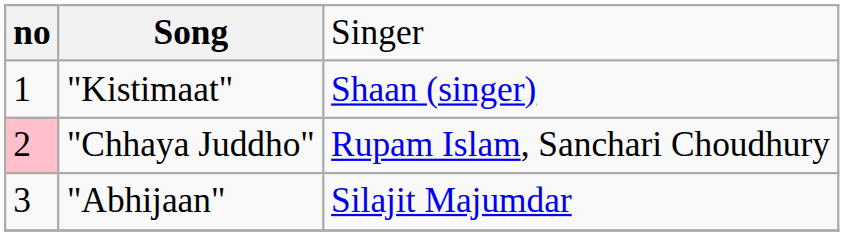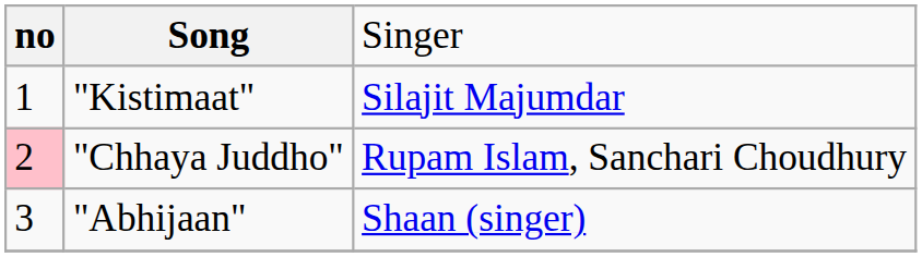"Kistimaat" | column 3: Shaan (singer) -> Silajit Majumdar
"Abhijaan" | column 3: Silajit Majumdar -> Shaan (singer)
